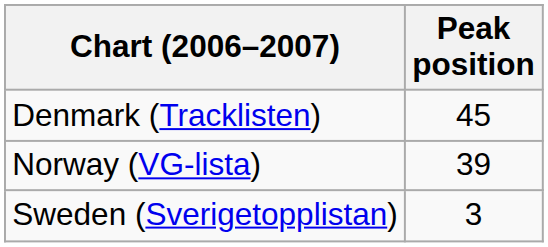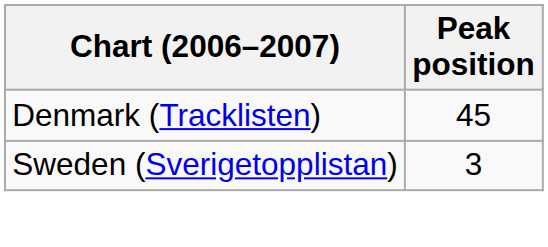- row: Norway (VG-lista) | 39
